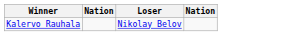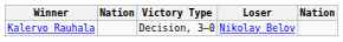+ column: Victory Type | Decision, 3–0
